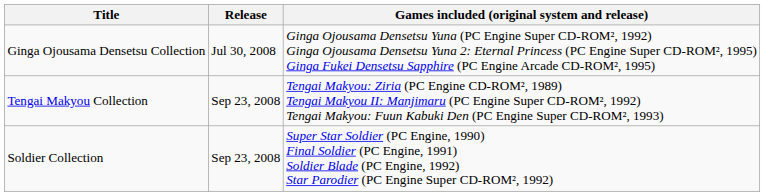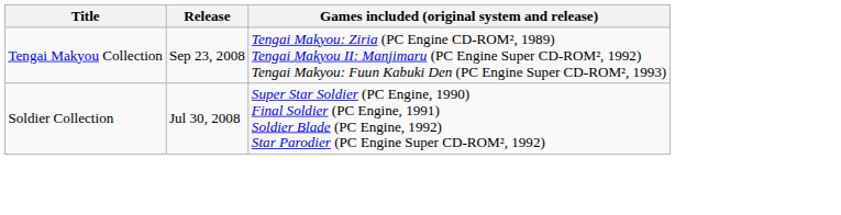- row: Ginga Ojousama Densetsu Collection | Jul 30, 2008 | Ginga Ojousama Densetsu Yuna (PC Engine Super CD-ROM², 1992) Ginga Ojousama Densetsu Yuna 2: Eternal Princess (PC Engine Super CD-ROM², 1995) Ginga Fukei Densetsu Sapphire (PC Engine Arcade CD-ROM², 1995)
Soldier Collection | Release: Sep 23, 2008 -> Jul 30, 2008
